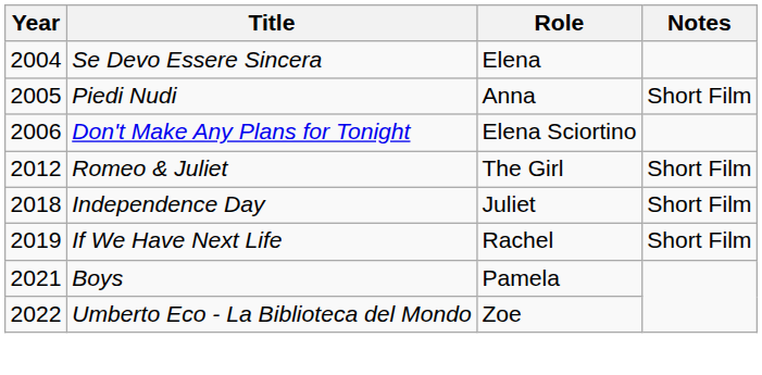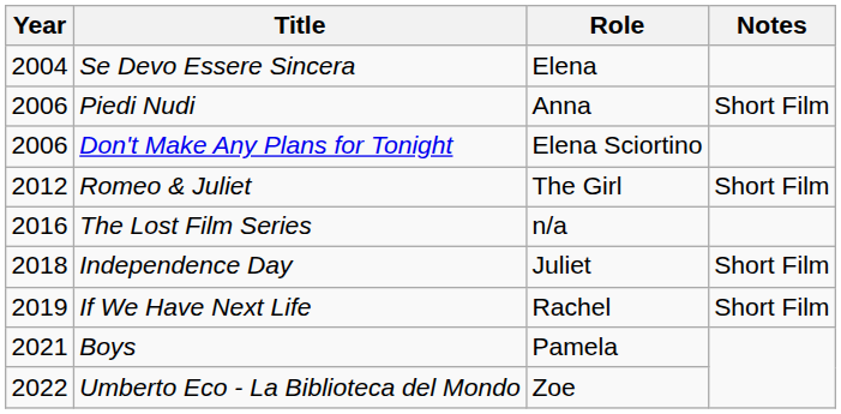Piedi Nudi | Year: 2005 -> 2006
+ row: 2016 | The Lost Film Series | n/a
